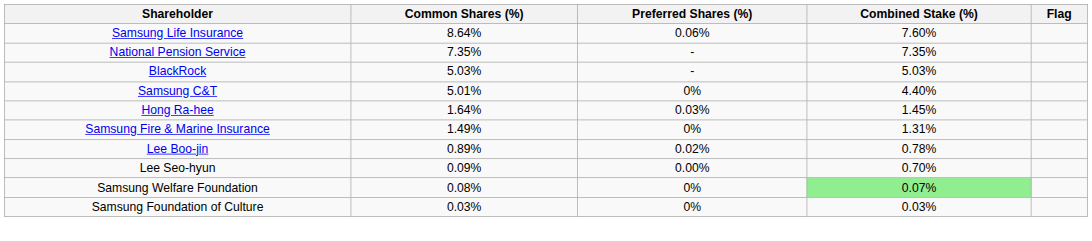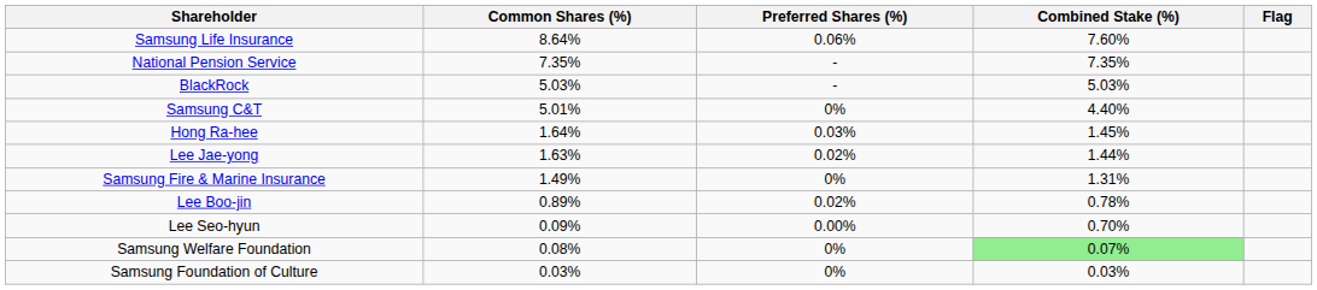+ row: Lee Jae-yong | 1.63% | 0.02% | 1.44%
